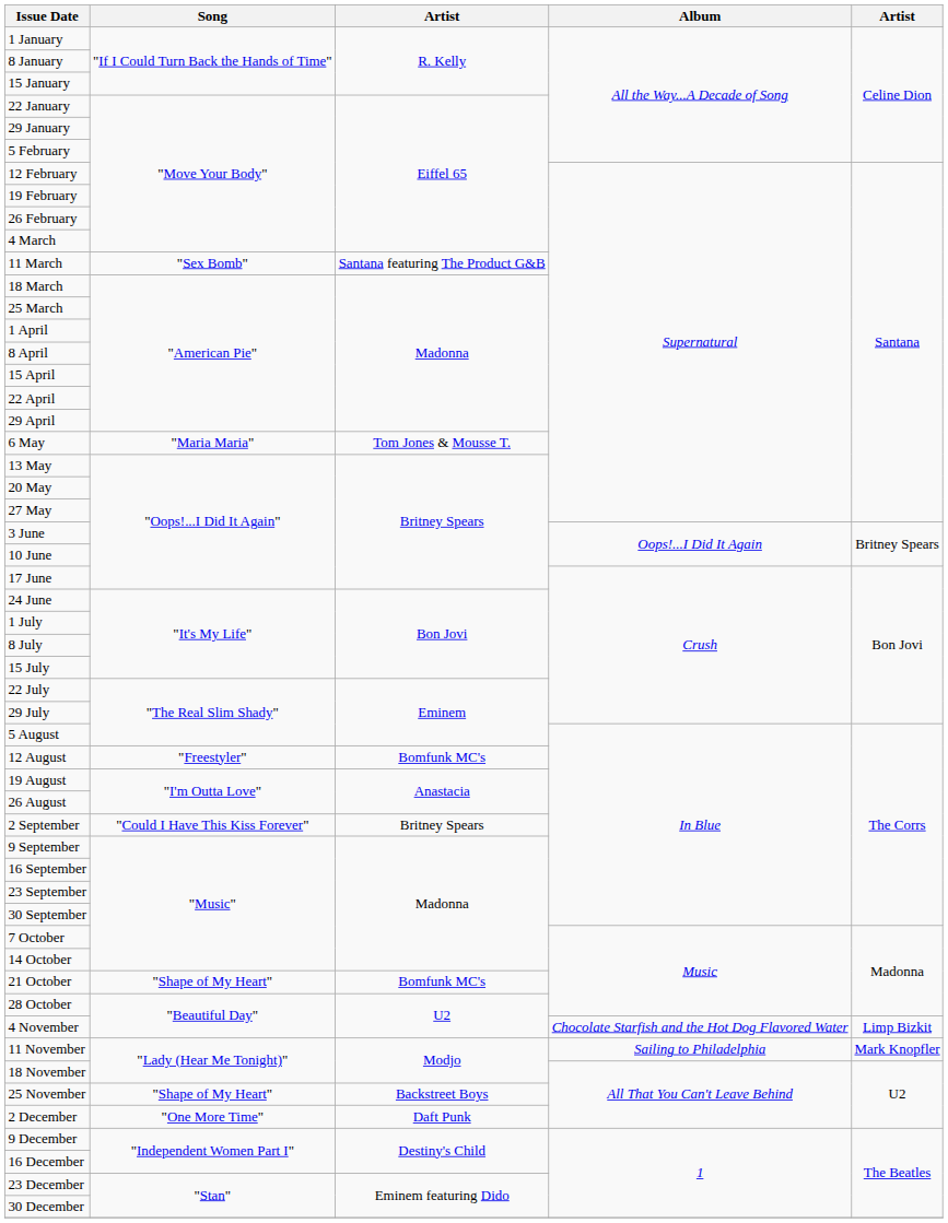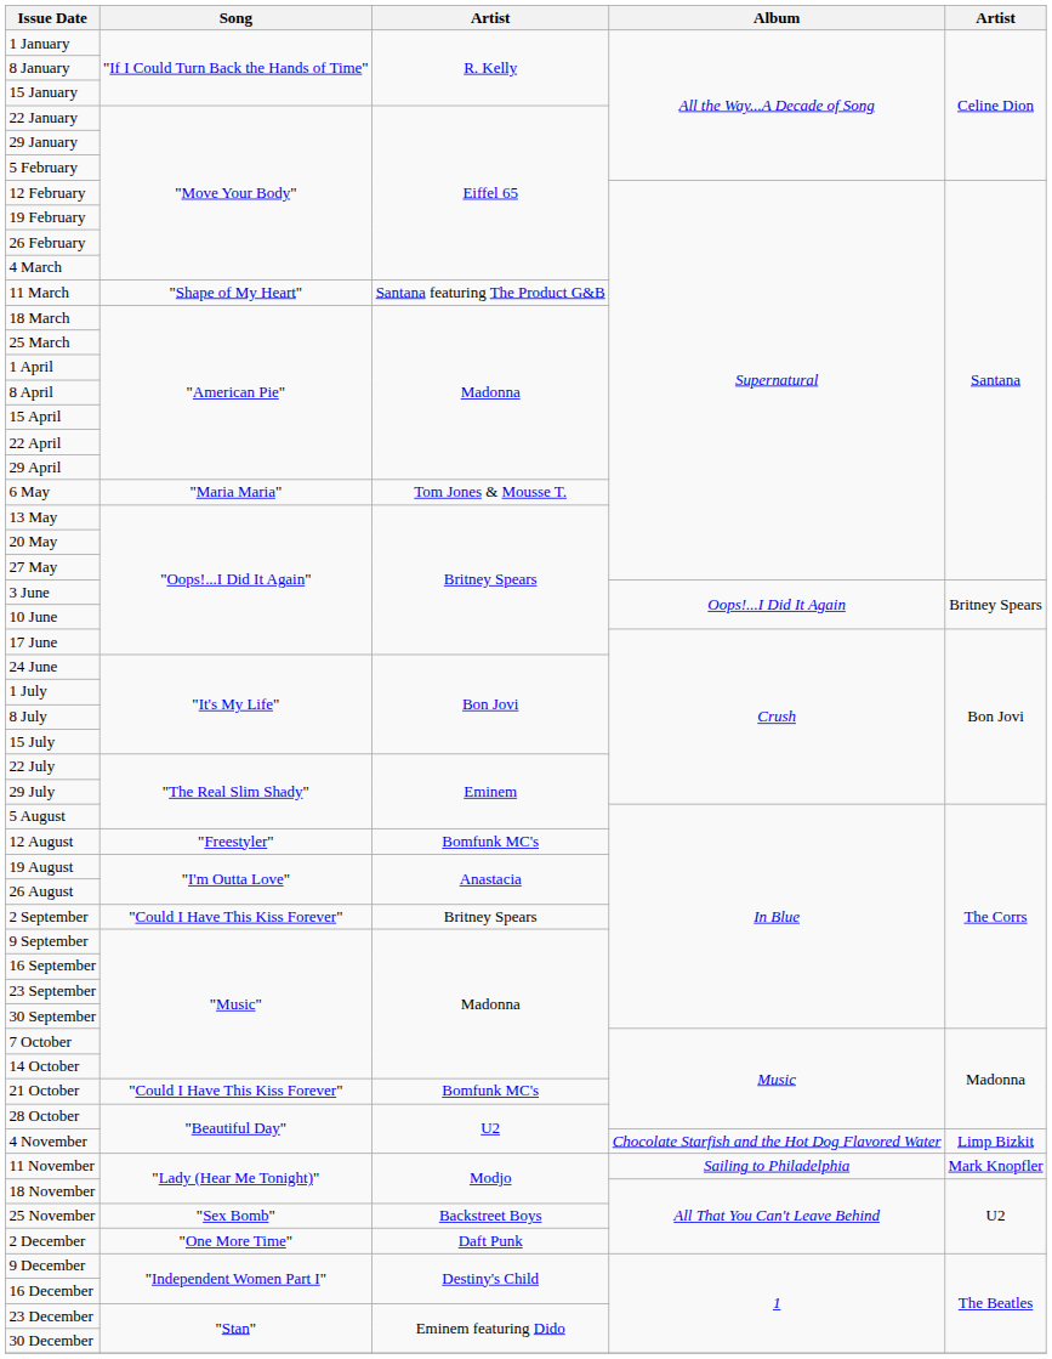11 March | Song: "Sex Bomb" -> "Shape of My Heart"
21 October | Song: "Shape of My Heart" -> "Could I Have This Kiss Forever"
25 November | Song: "Shape of My Heart" -> "Sex Bomb"
